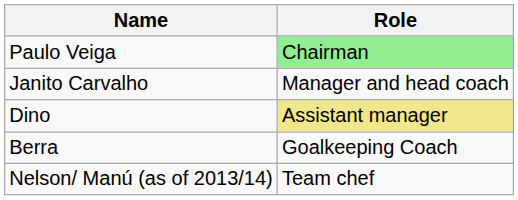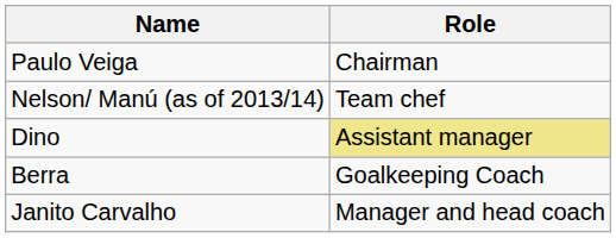Paulo Veiga | Role: lightgreen background -> no background
rows swapped: Janito Carvalho <-> Nelson/ Manú (as of 2013/14)
